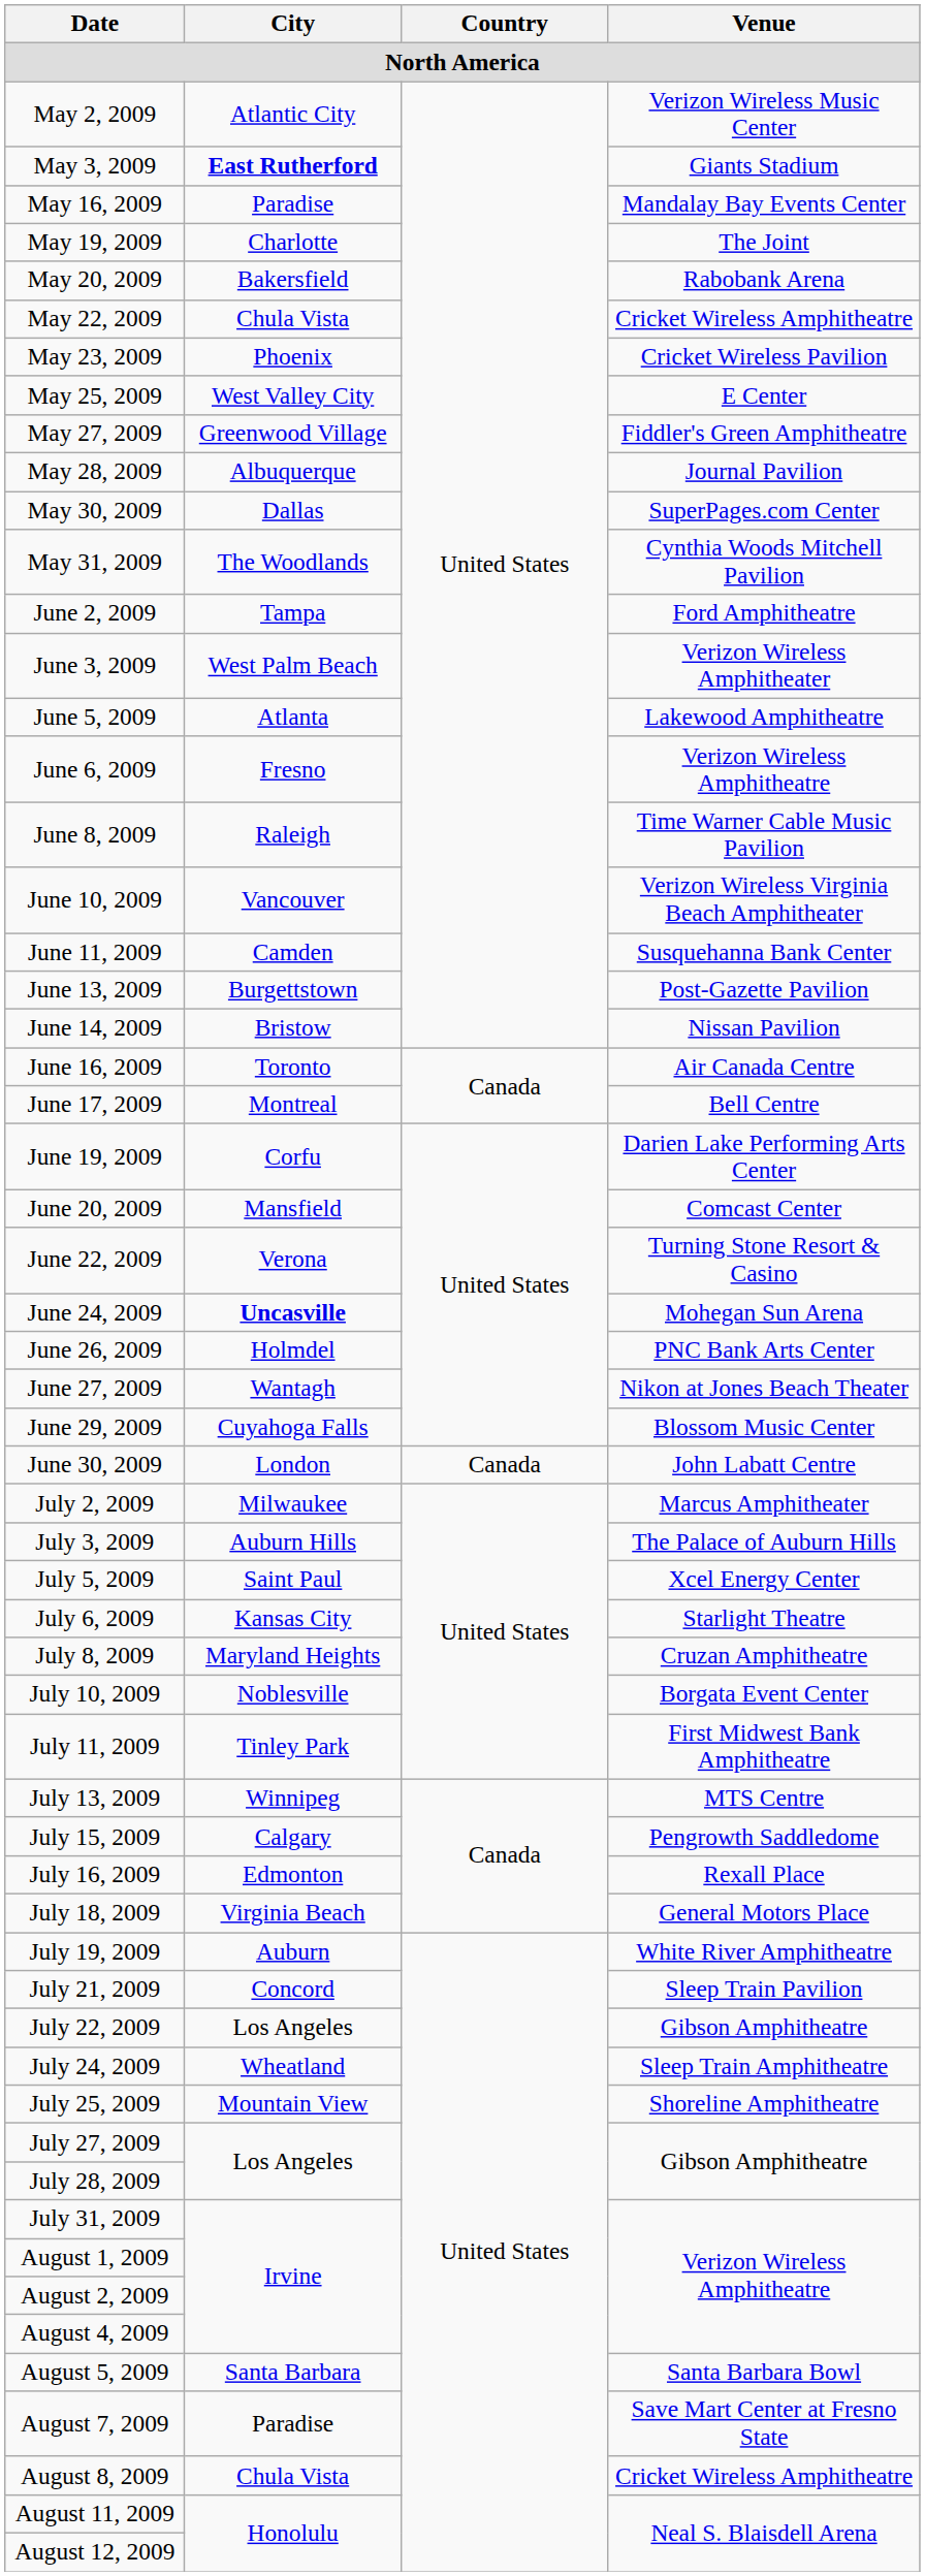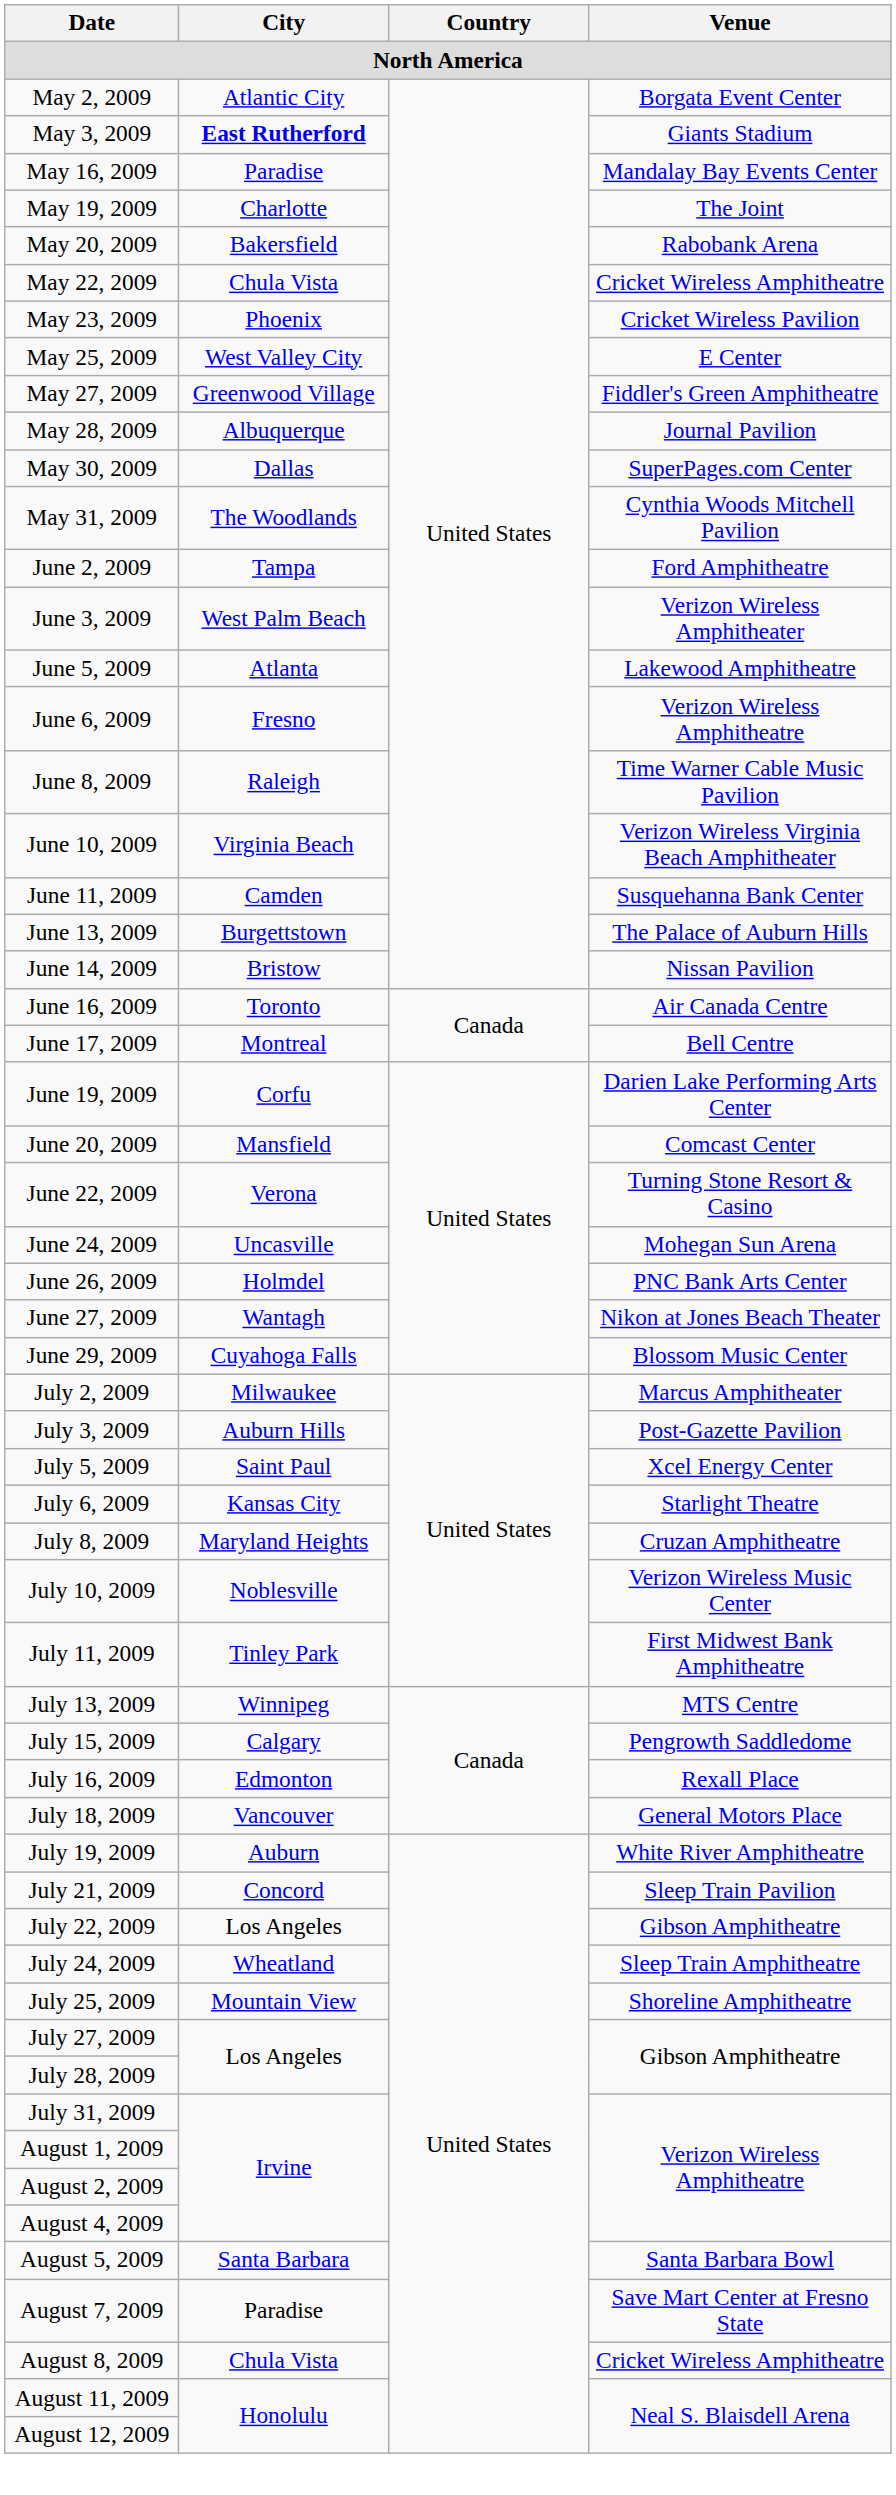May 2, 2009 | Venue: Verizon Wireless Music Center -> Borgata Event Center
June 10, 2009 | City: Vancouver -> Virginia Beach
June 13, 2009 | Venue: Post-Gazette Pavilion -> The Palace of Auburn Hills
June 24, 2009 | City: bold -> normal
- row: June 30, 2009 | London | Canada | John Labatt Centre
July 3, 2009 | Venue: The Palace of Auburn Hills -> Post-Gazette Pavilion
July 10, 2009 | Venue: Borgata Event Center -> Verizon Wireless Music Center
July 18, 2009 | City: Virginia Beach -> Vancouver
